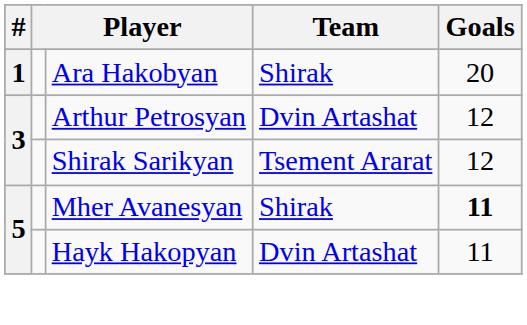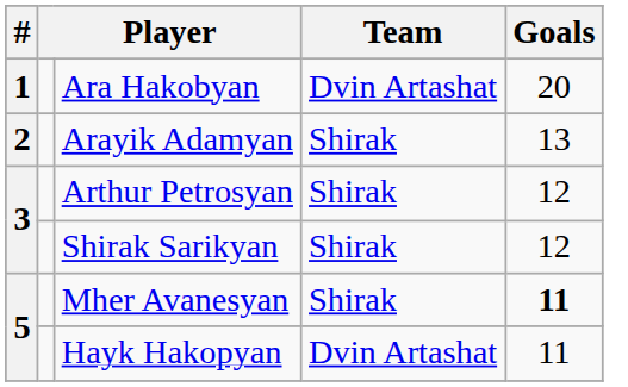Ara Hakobyan | Team: Shirak -> Dvin Artashat
+ row: 2 | Arayik Adamyan | Shirak | 13
Arthur Petrosyan | Team: Dvin Artashat -> Shirak
Shirak Sarikyan | Team: Tsement Ararat -> Shirak
